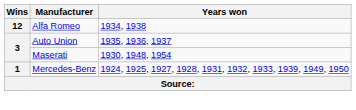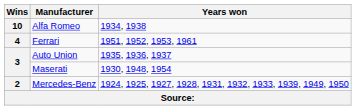Alfa Romeo | Wins: 12 -> 10
+ row: 4 | Ferrari | 1951, 1952, 1953, 1961
Mercedes-Benz | Wins: 1 -> 2
